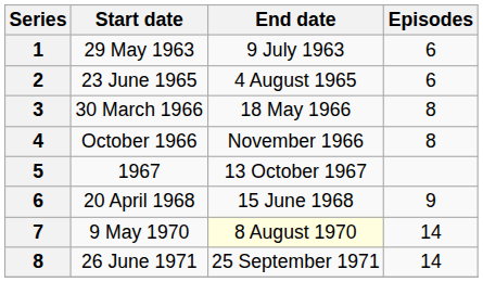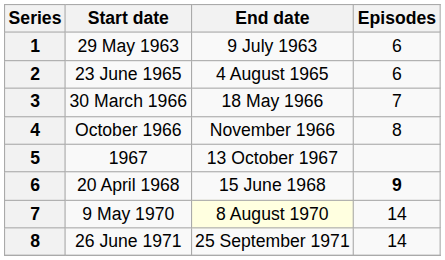30 March 1966 | Episodes: 8 -> 7
20 April 1968 | Episodes: normal -> bold
